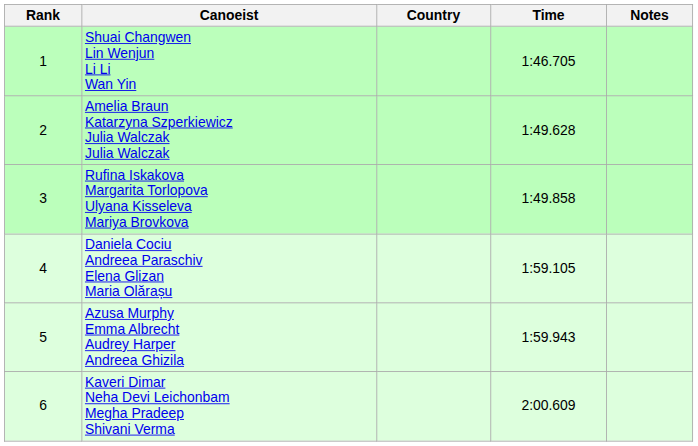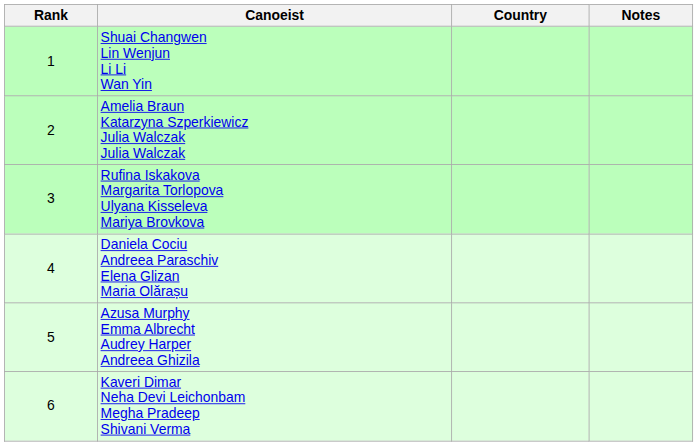- column: Time | 1:46.705 | 1:49.628 | 1:49.858 | 1:59.105 | 1:59.943 | 2:00.609
